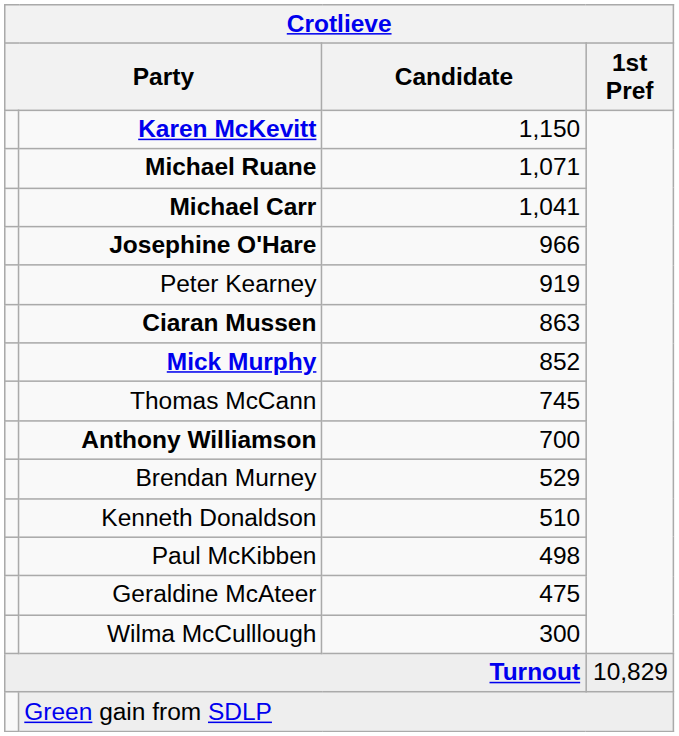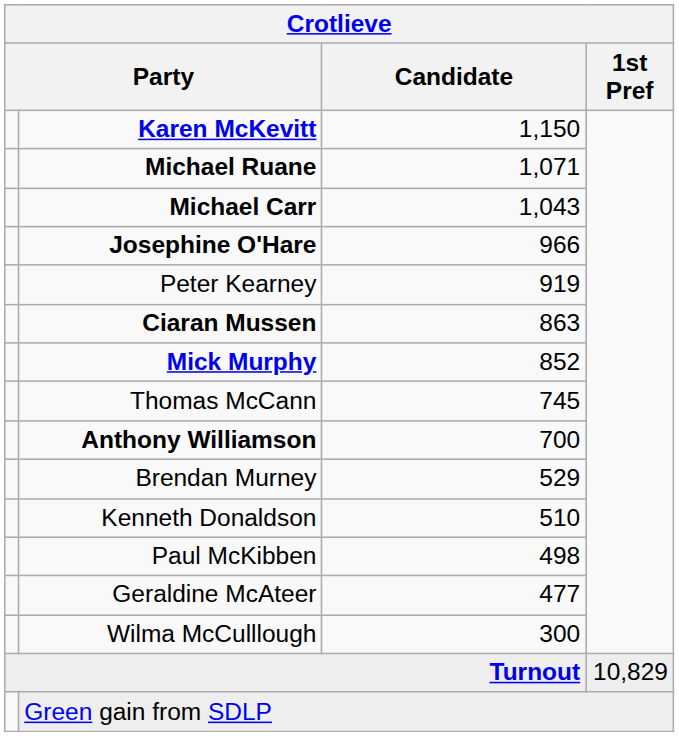Michael Carr | Candidate: 1,041 -> 1,043
Geraldine McAteer | Candidate: 475 -> 477
